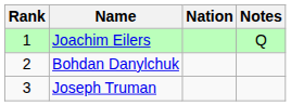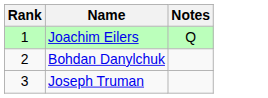- column: Nation
